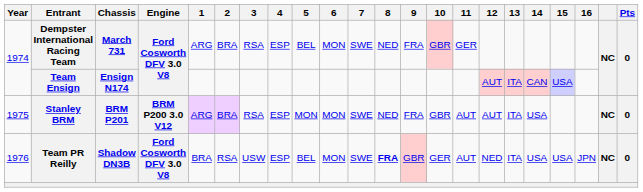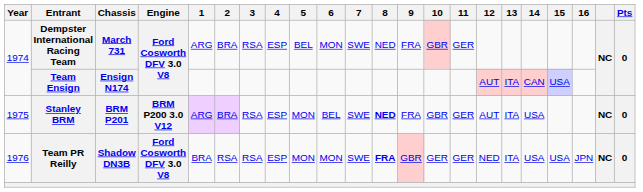Stanley BRM | 6: MON -> BEL
Stanley BRM | 8: normal -> bold
Stanley BRM | 11: AUT -> GER
Team PR Reilly | 3: USW -> RSA
Team PR Reilly | 5: BEL -> MON
Team PR Reilly | 11: AUT -> GER
